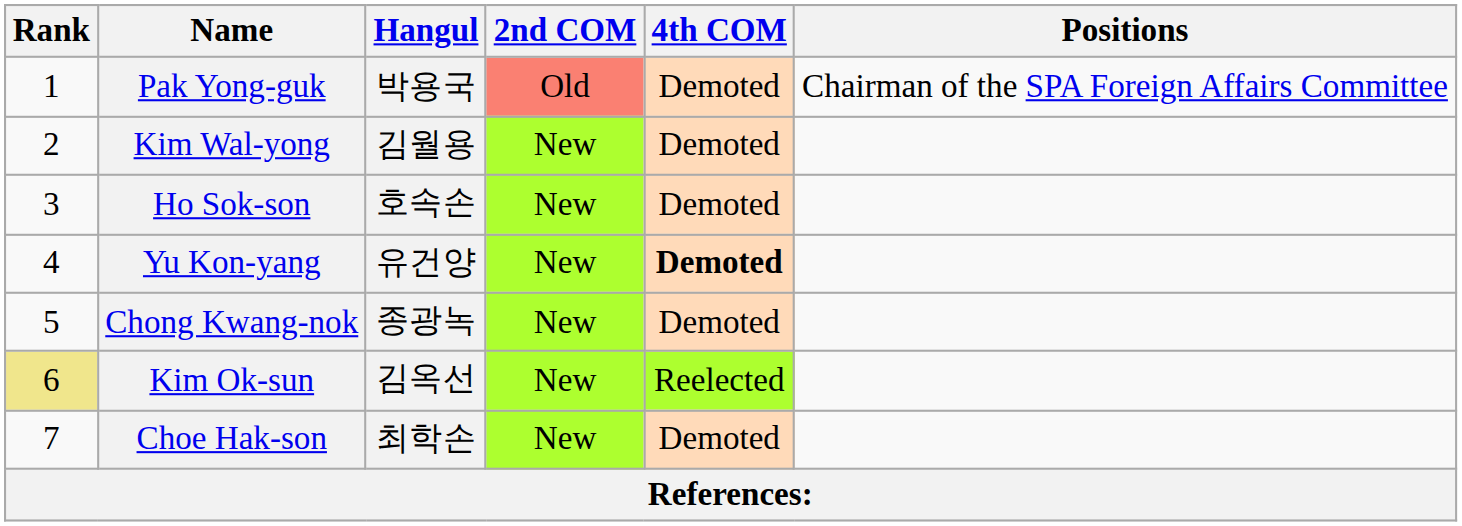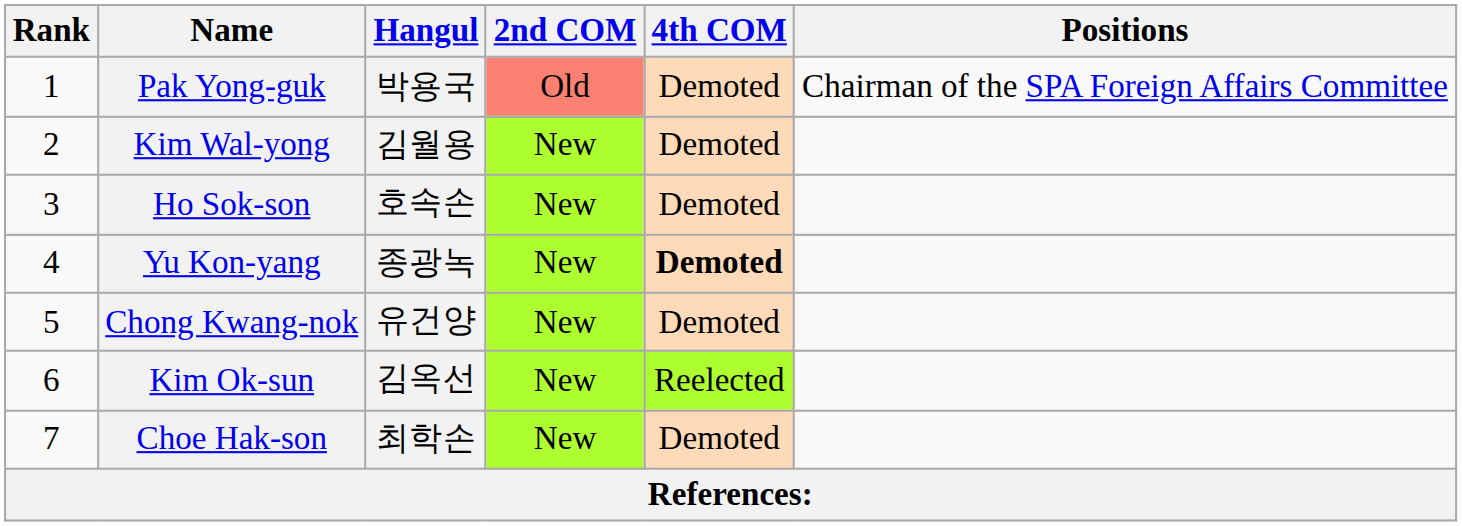Yu Kon-yang | Hangul: 유건양 -> 종광녹
Chong Kwang-nok | Hangul: 종광녹 -> 유건양
Kim Ok-sun | Rank: khaki background -> no background
